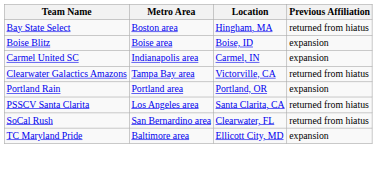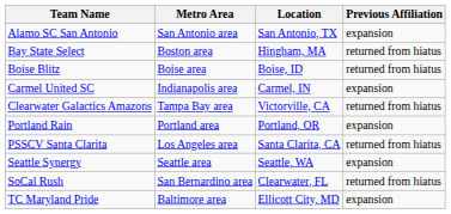+ row: Alamo SC San Antonio | San Antonio area | San Antonio, TX | expansion
Boise Blitz | Previous Affiliation: expansion -> returned from hiatus
+ row: Seattle Synergy | Seattle area | Seattle, WA | expansion
